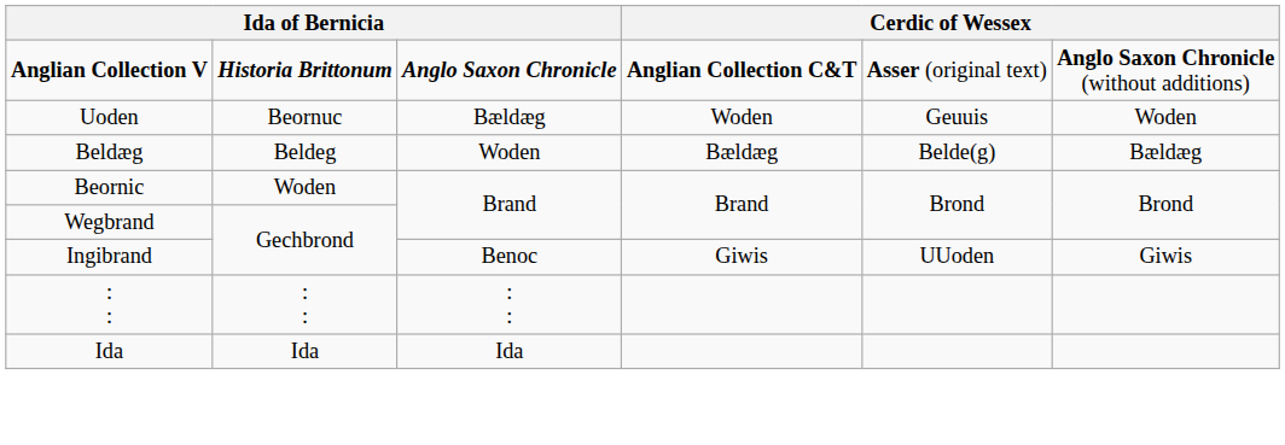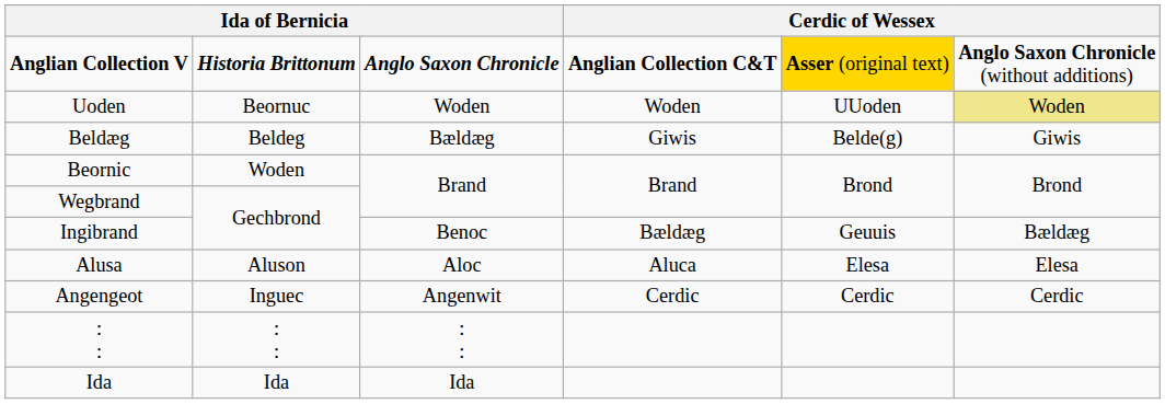Anglian Collection V | column 5: no background -> gold background
Uoden | column 3: Bældæg -> Woden
Uoden | column 5: Geuuis -> UUoden
Uoden | column 6: no background -> khaki background
Beldæg | column 3: Woden -> Bældæg
Beldæg | column 4: Bældæg -> Giwis
Beldæg | column 6: Bældæg -> Giwis
Ingibrand | column 4: Giwis -> Bældæg
Ingibrand | column 5: UUoden -> Geuuis
Ingibrand | column 6: Giwis -> Bældæg
+ row: Alusa | Aluson | Aloc | Aluca | Elesa | Elesa
+ row: Angengeot | Inguec | Angenwit | Cerdic | Cerdic | Cerdic
